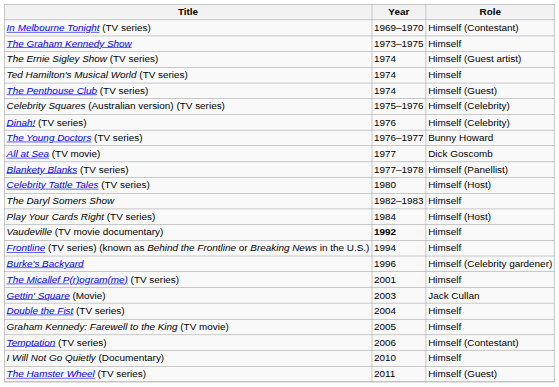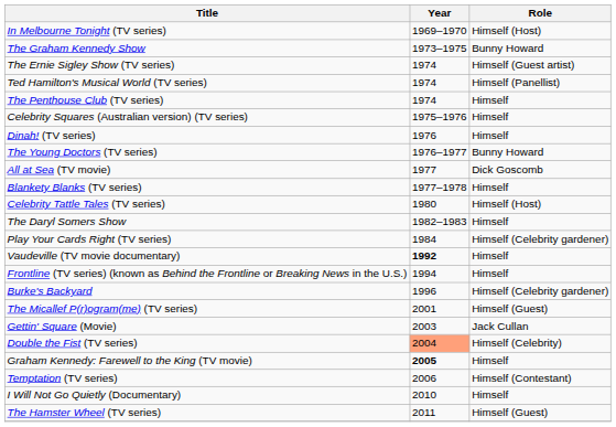In Melbourne Tonight (TV series) | Role: Himself (Contestant) -> Himself (Host)
The Graham Kennedy Show | Role: Himself -> Bunny Howard
Ted Hamilton's Musical World (TV series) | Role: Himself -> Himself (Panellist)
The Penthouse Club (TV series) | Role: Himself (Guest) -> Himself
Celebrity Squares (Australian version) (TV series) | Role: Himself (Celebrity) -> Himself
Dinah! (TV series) | Role: Himself (Celebrity) -> Himself
Blankety Blanks (TV series) | Role: Himself (Panellist) -> Himself
Play Your Cards Right (TV series) | Role: Himself (Host) -> Himself (Celebrity gardener)
The Micallef P(r)ogram(me) (TV series) | Role: Himself -> Himself (Guest)
Double the Fist (TV series) | Year: no background -> lightsalmon background
Double the Fist (TV series) | Role: Himself -> Himself (Celebrity)
Graham Kennedy: Farewell to the King (TV movie) | Year: normal -> bold
